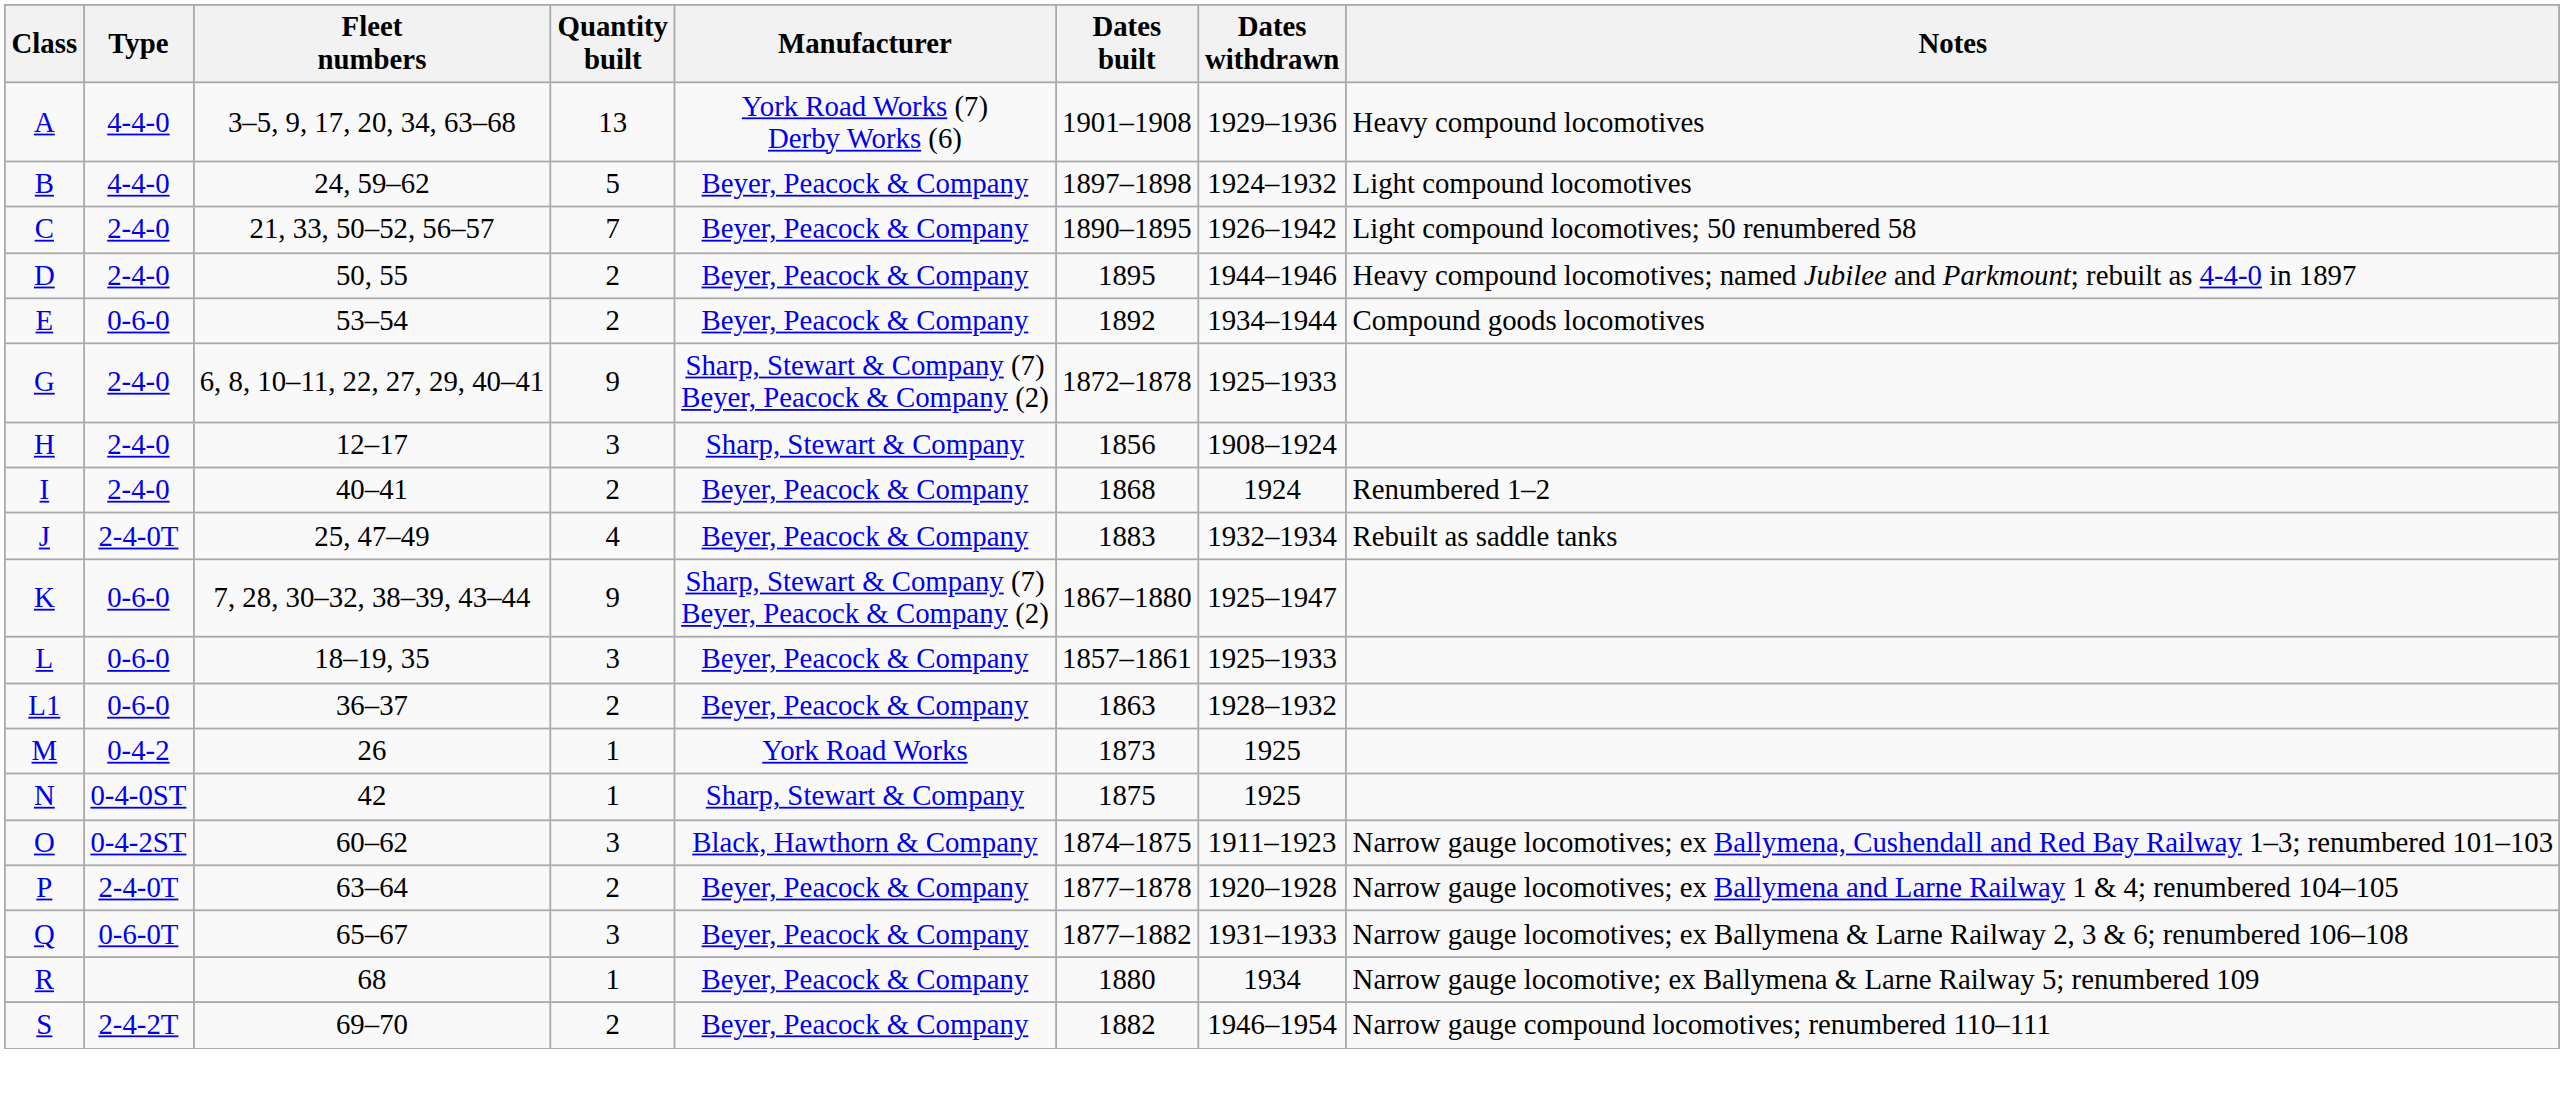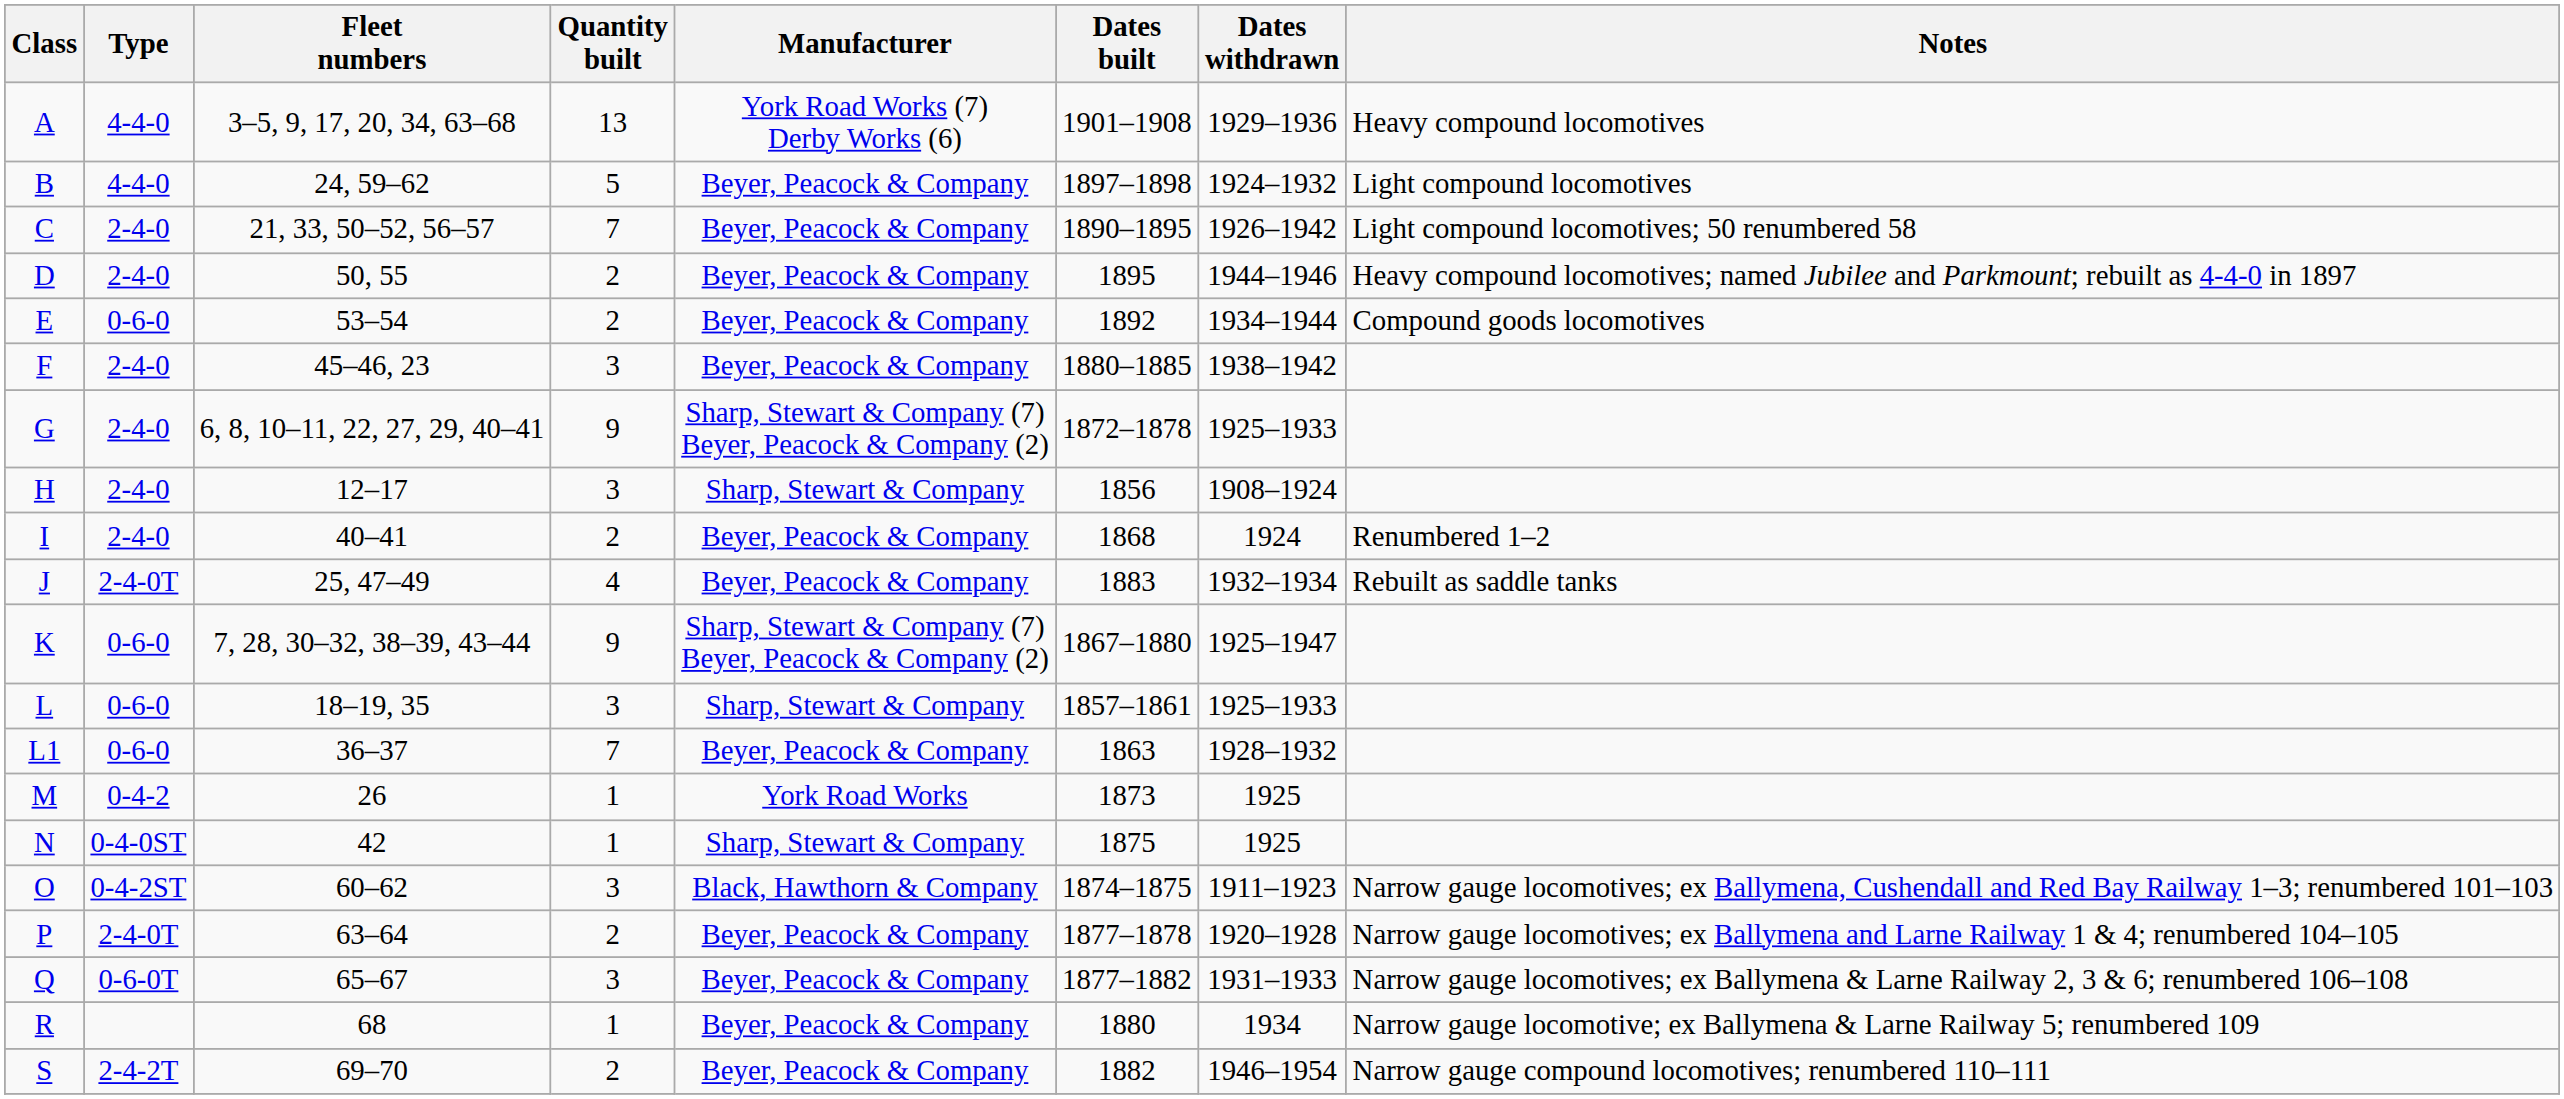+ row: F | 2-4-0 | 45–46, 23 | 3 | Beyer, Peacock & Company | 1880–1885 | 1938–1942
L | Manufacturer: Beyer, Peacock & Company -> Sharp, Stewart & Company
L1 | Quantity built: 2 -> 7
